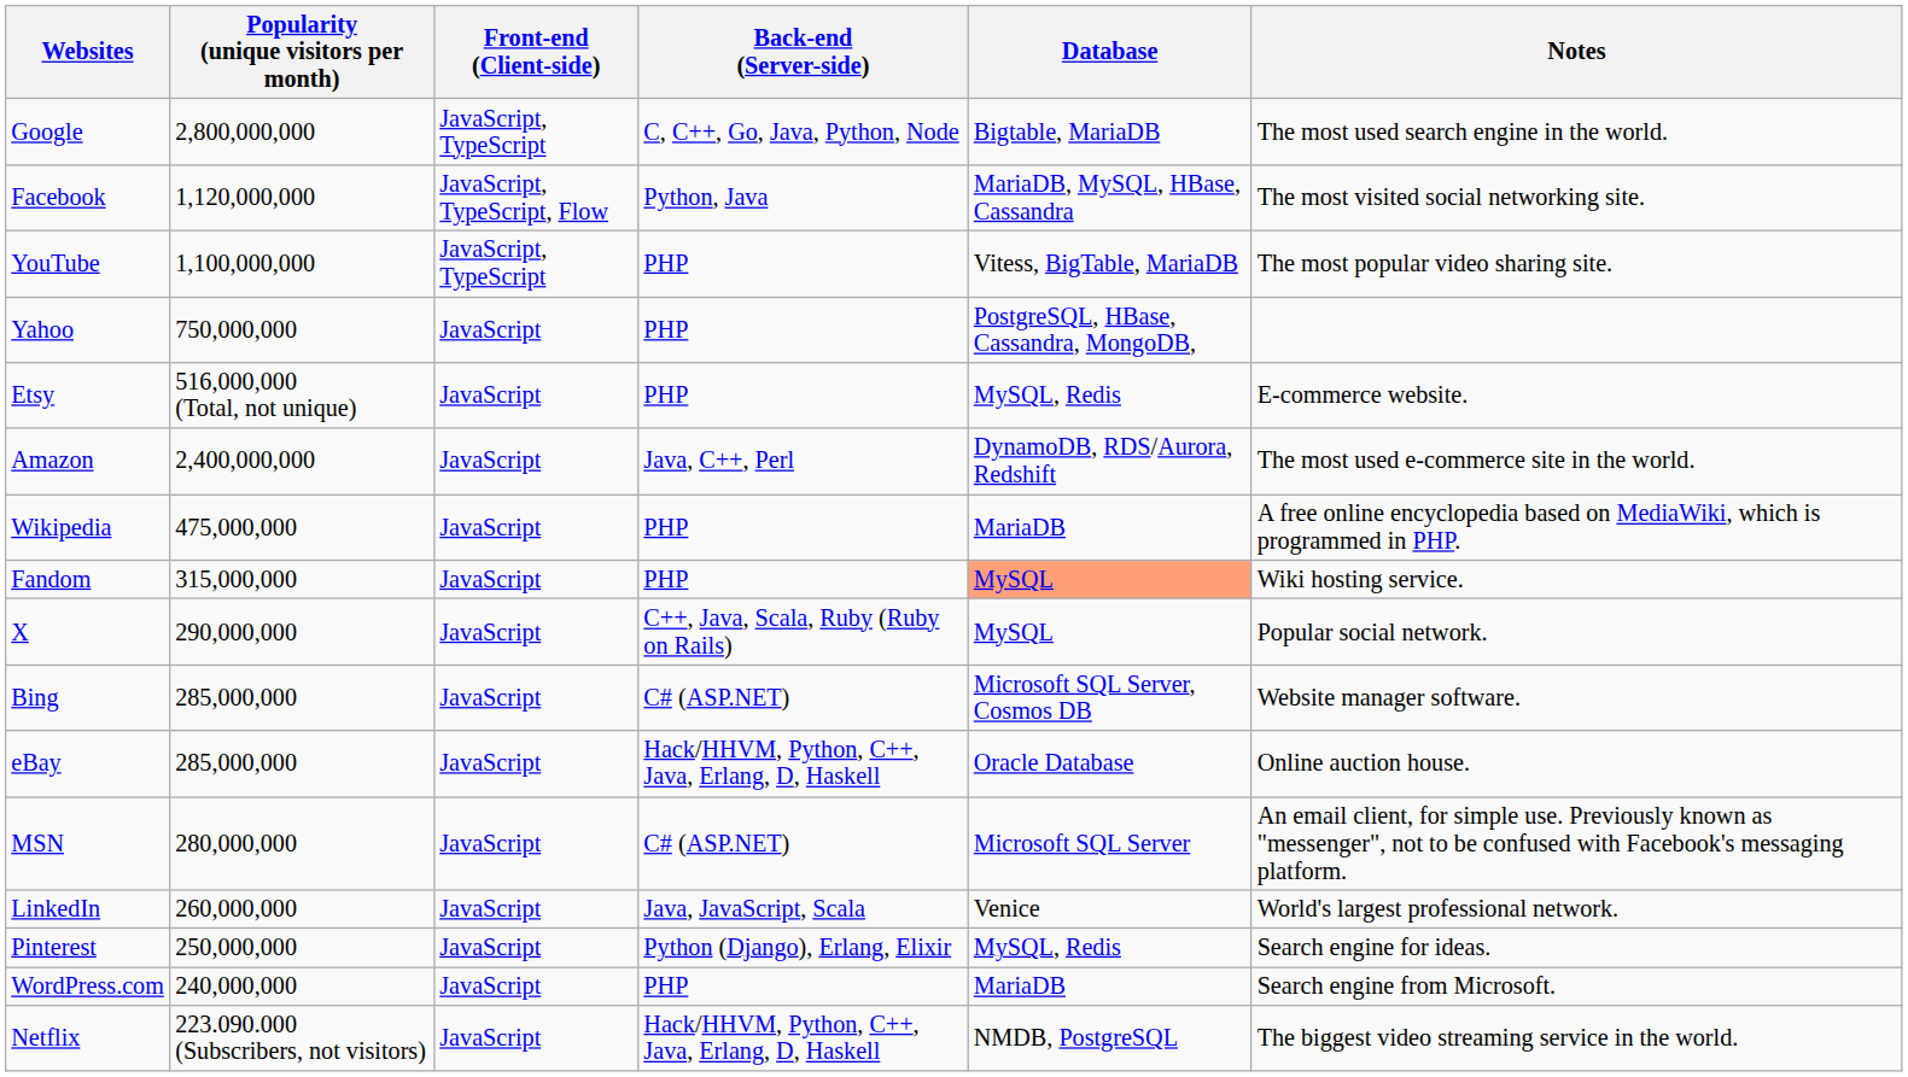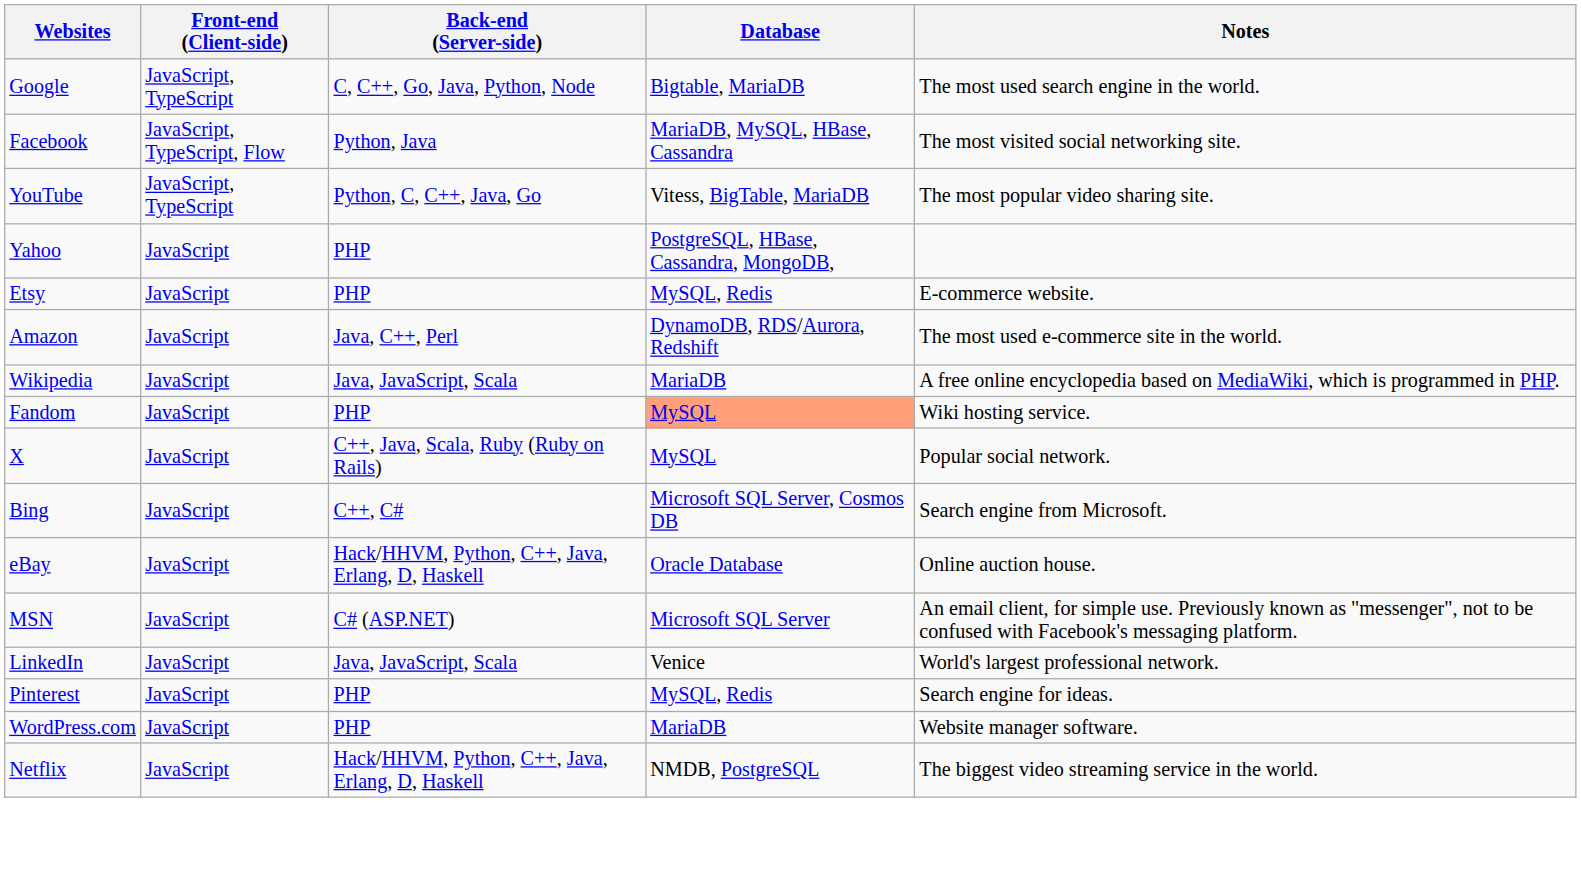- column: Popularity (unique visitors per month) | 2,800,000,000 | 1,120,000,000 | 1,100,000,000 | 750,000,000 | 516,000,000 (Total, not unique) | 2,400,000,000 | 475,000,000 | 315,000,000 | 290,000,000 | 285,000,000 | 285,000,000 | 280,000,000 | 260,000,000 | 250,000,000 | 240,000,000 | 223.090.000 (Subscribers, not visitors)
YouTube | Back-end (Server-side): PHP -> Python, C, C++, Java, Go
Wikipedia | Back-end (Server-side): PHP -> Java, JavaScript, Scala
Bing | Back-end (Server-side): C# (ASP.NET) -> C++, C#
Bing | Notes: Website manager software. -> Search engine from Microsoft.
Pinterest | Back-end (Server-side): Python (Django), Erlang, Elixir -> PHP
WordPress.com | Notes: Search engine from Microsoft. -> Website manager software.
